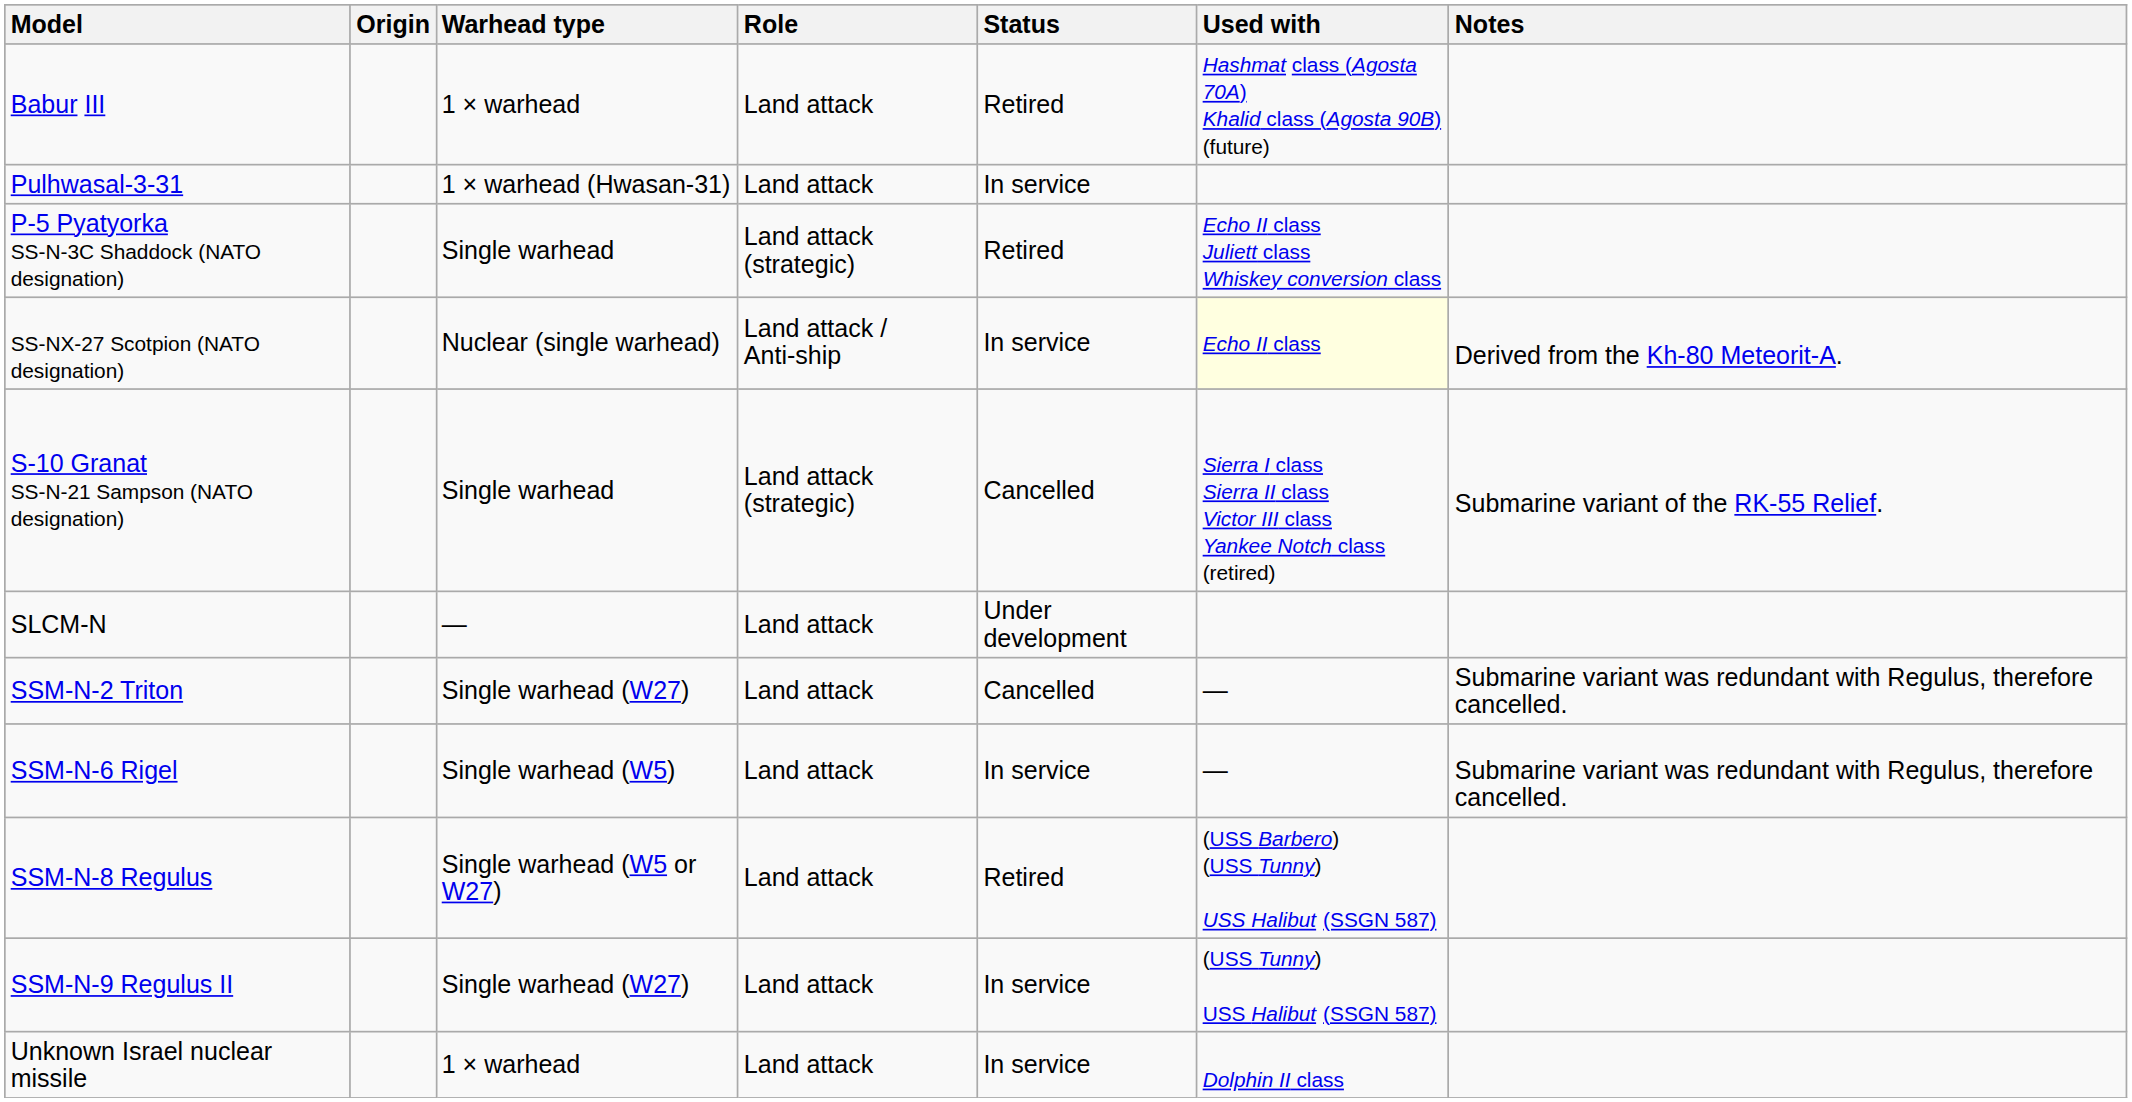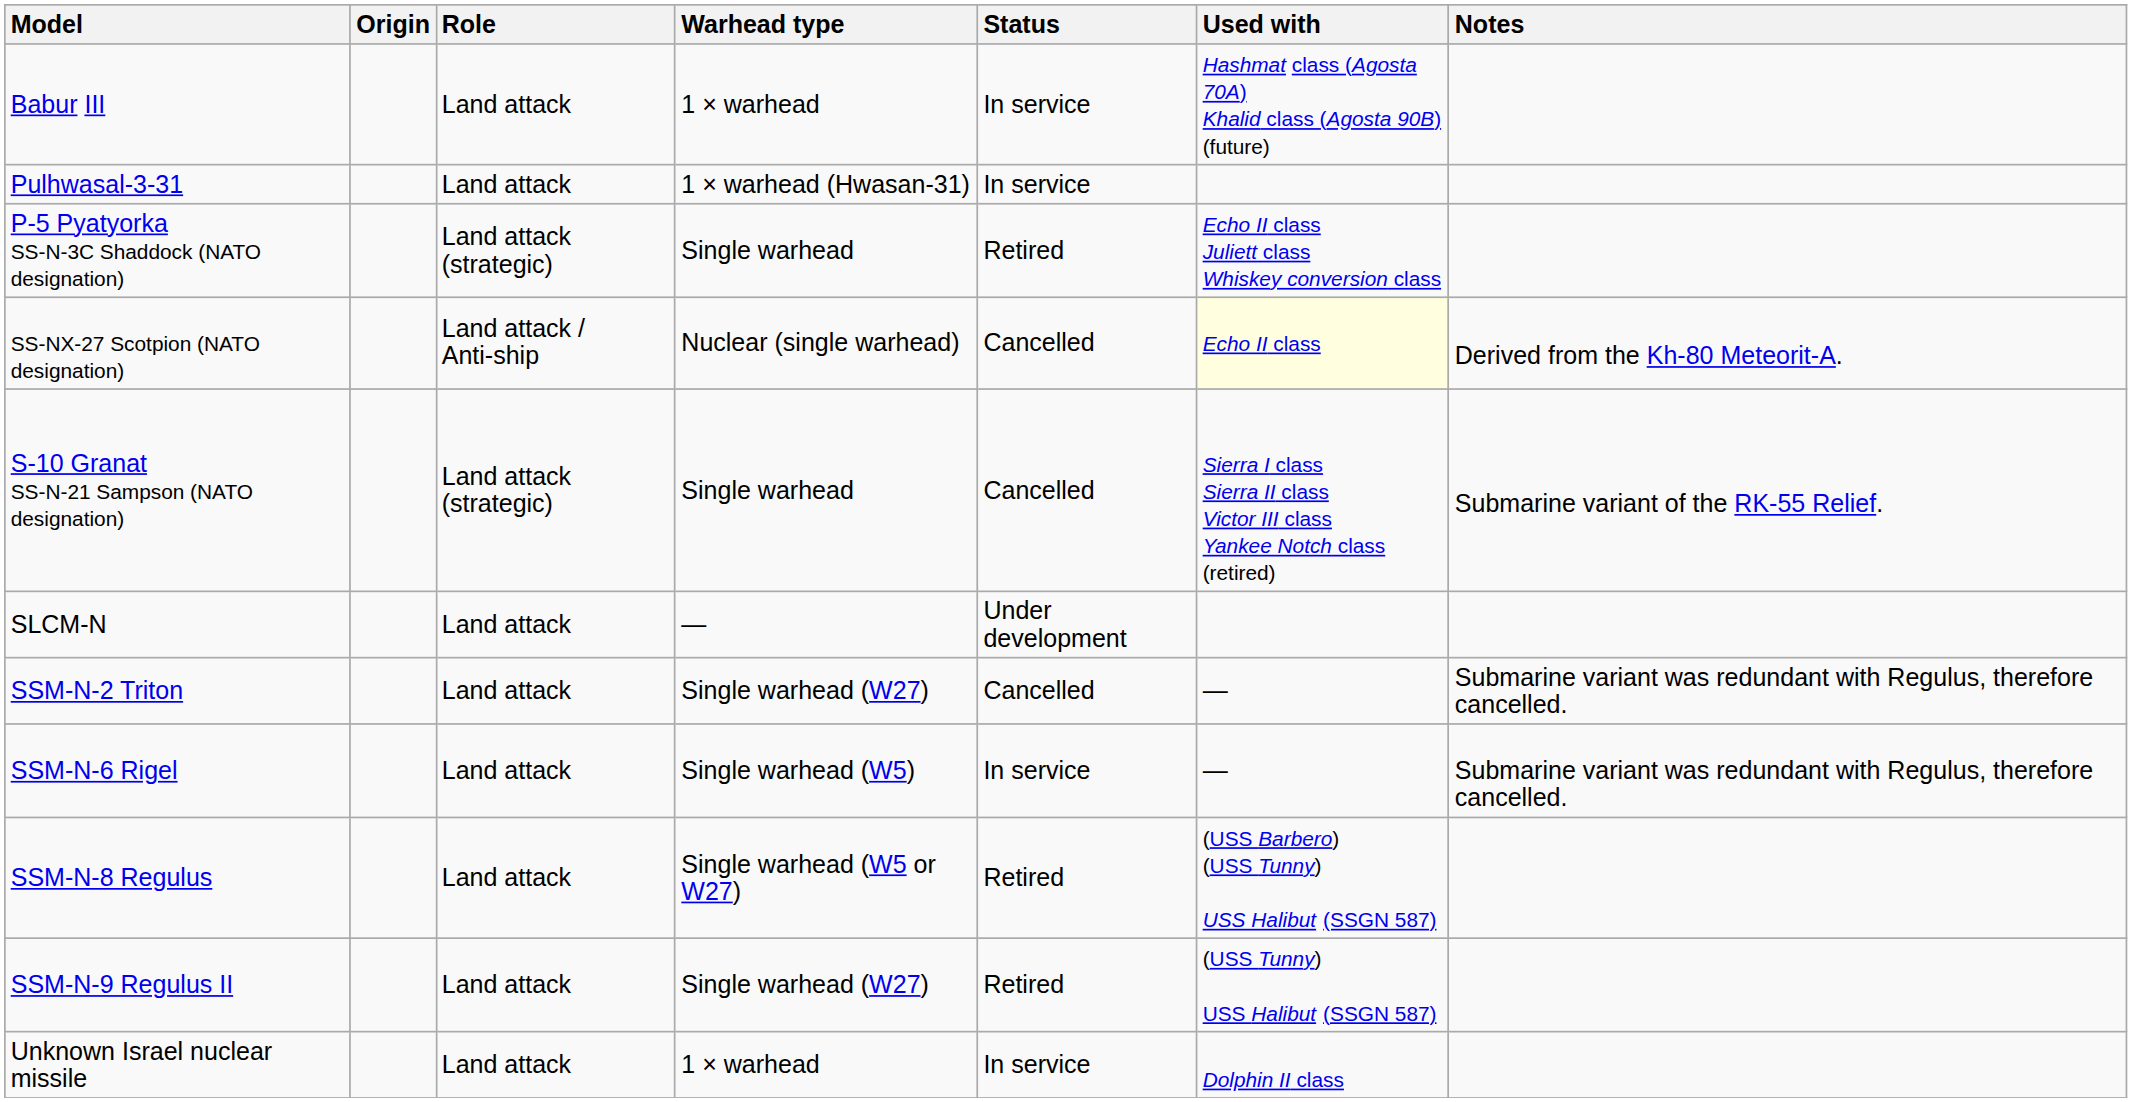columns swapped: Role <-> Warhead type
Babur III | Status: Retired -> In service
SS-NX-27 Scotpion (NATO designation) | Status: In service -> Cancelled
SSM-N-9 Regulus II | Status: In service -> Retired
